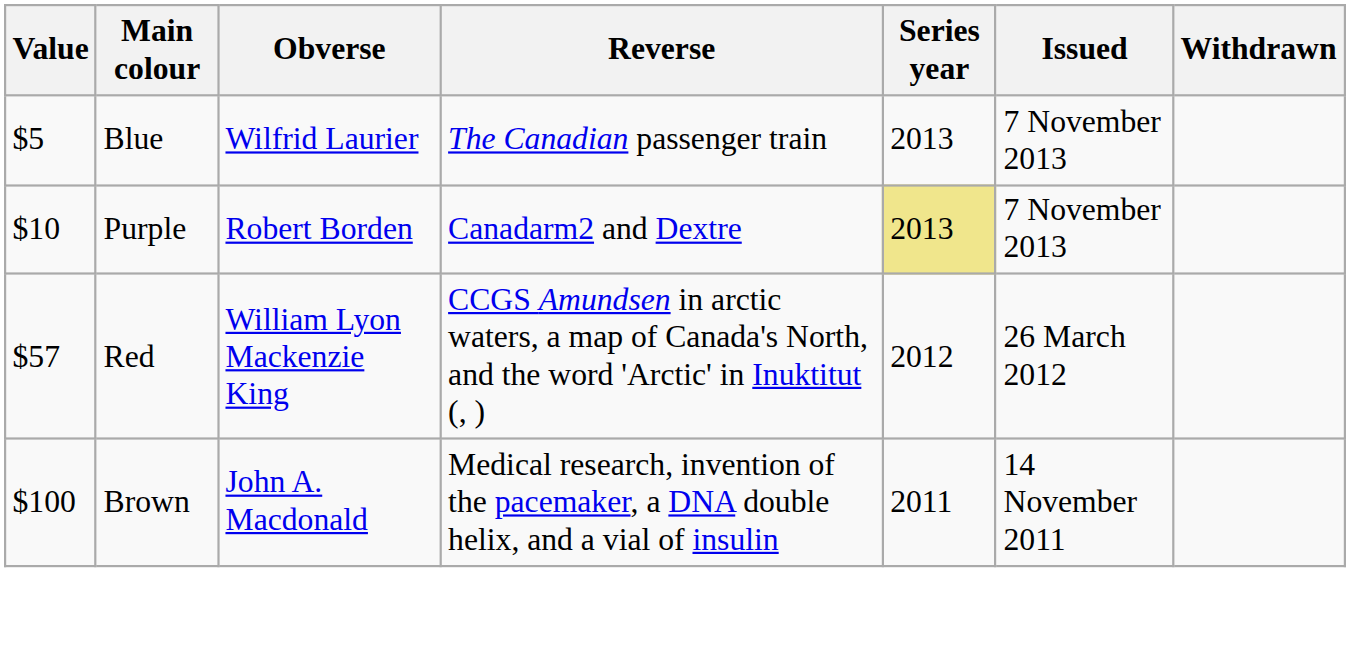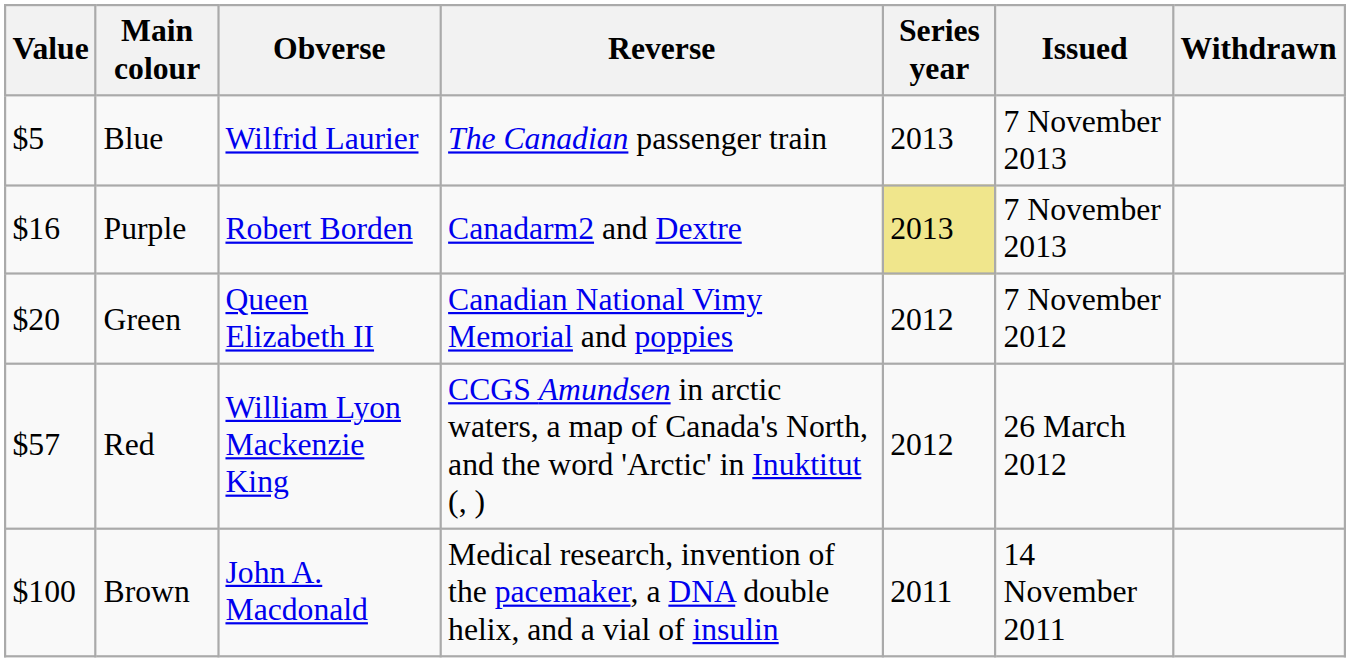Purple | Value: $10 -> $16
+ row: $20 | Green | Queen Elizabeth II | Canadian National Vimy Memorial and poppies | 2012 | 7 November 2012
